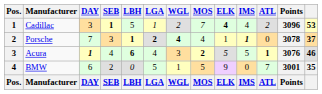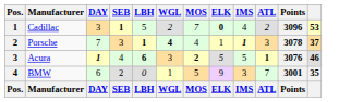- column: LGA | 1 | 2 | 4 | 5 | LGA
Cadillac | ELK: 4 -> 0
Porsche | ATL: 0 -> 3
BMW | IMS: 0 -> 3
